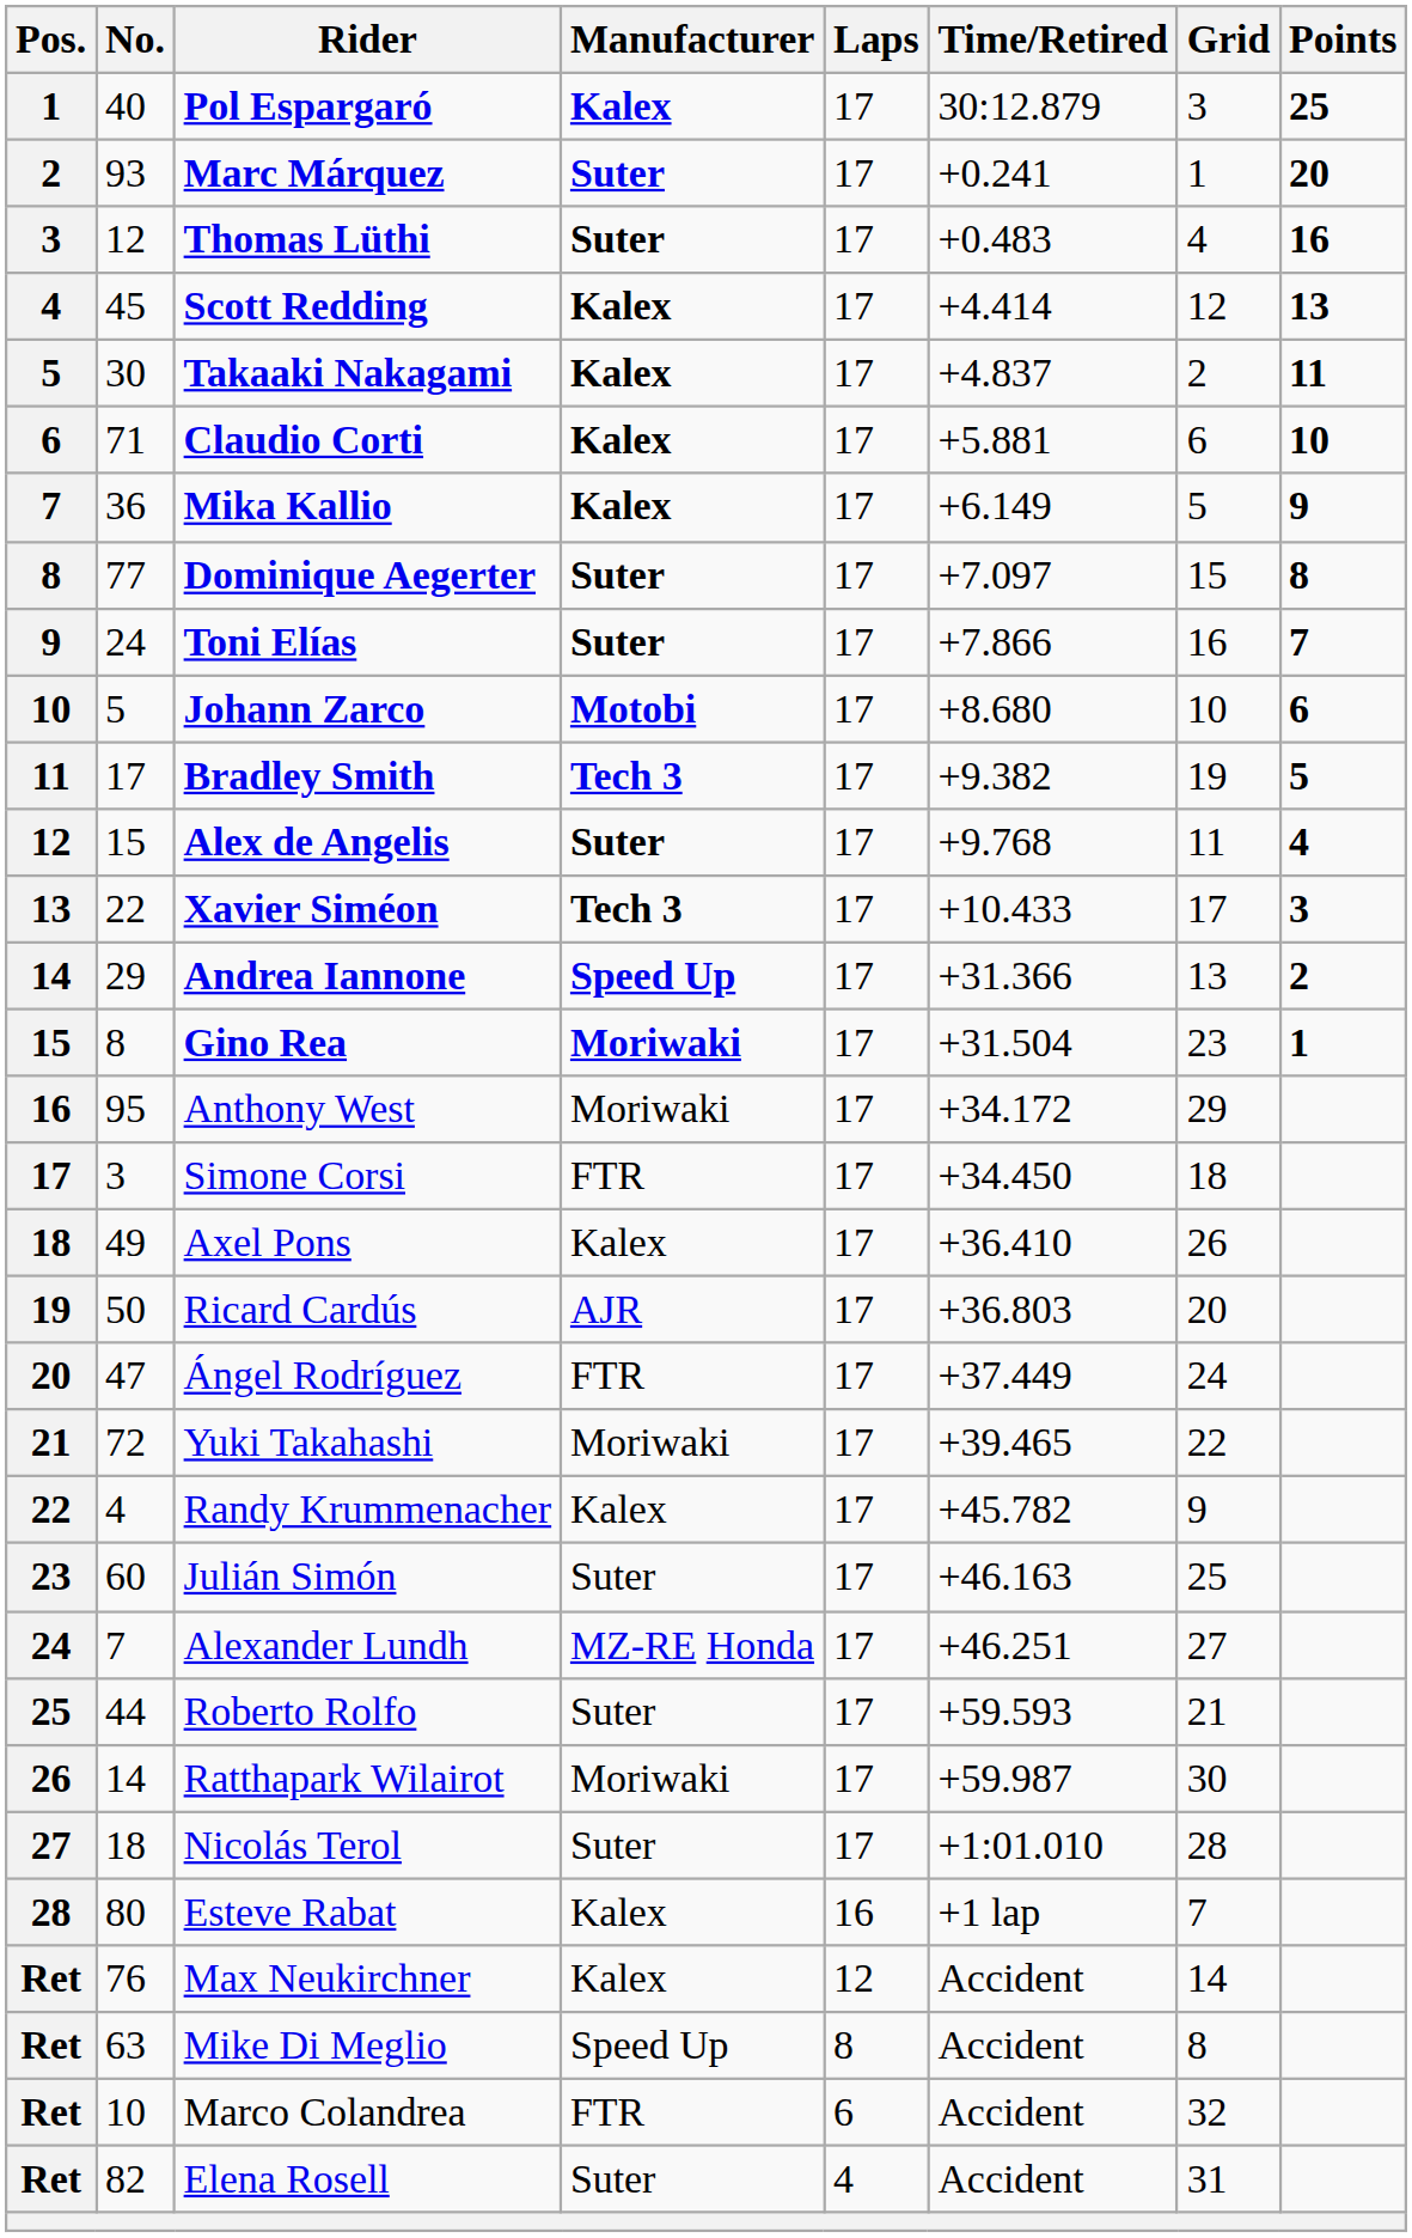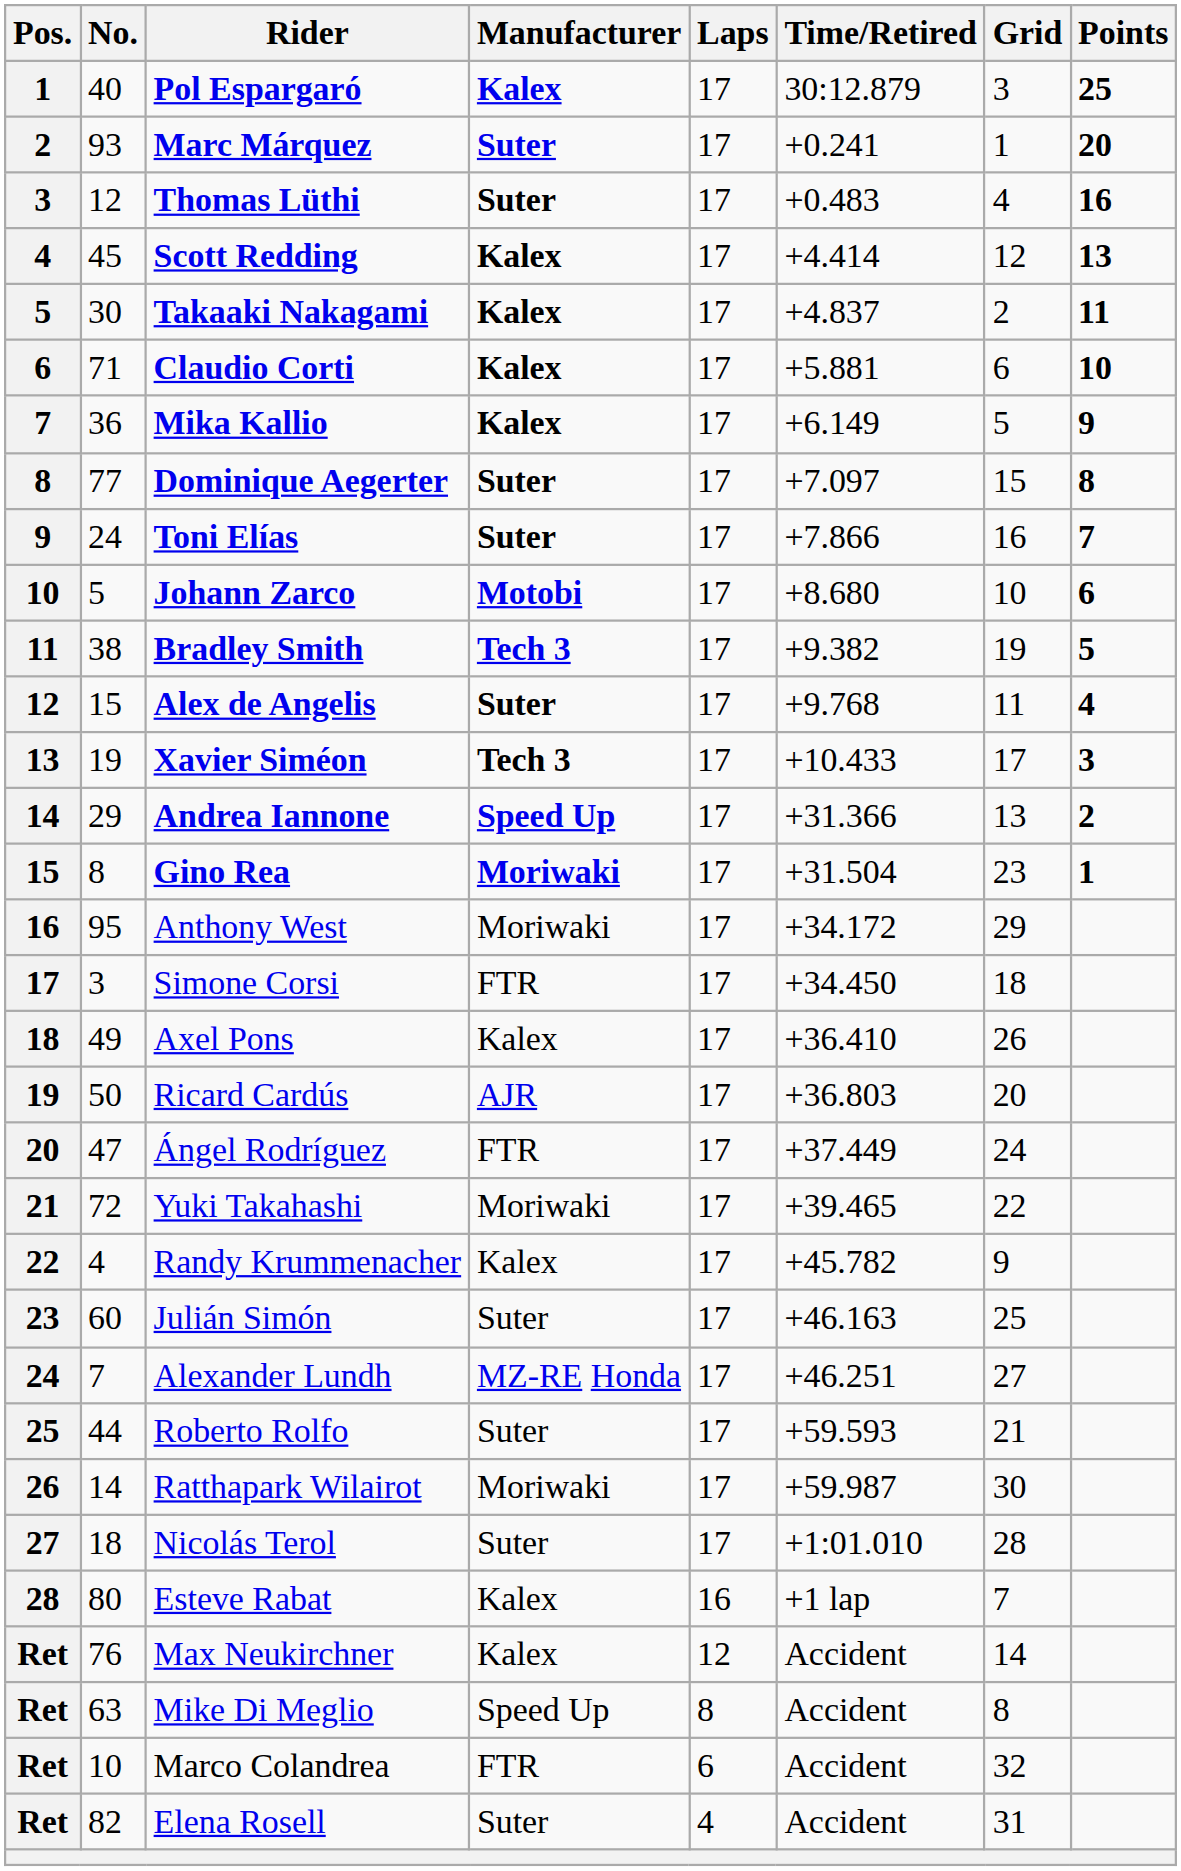Bradley Smith | No.: 17 -> 38
Xavier Siméon | No.: 22 -> 19
